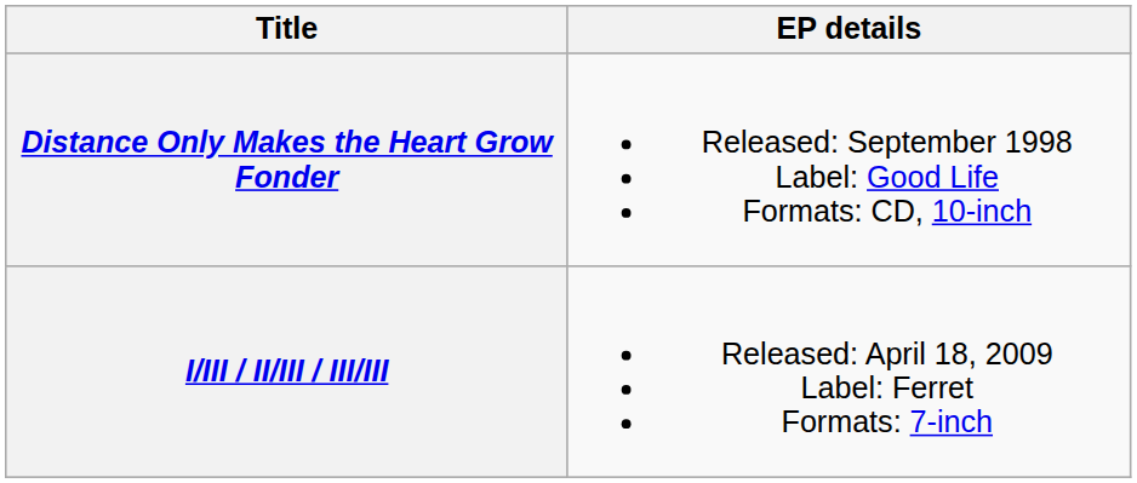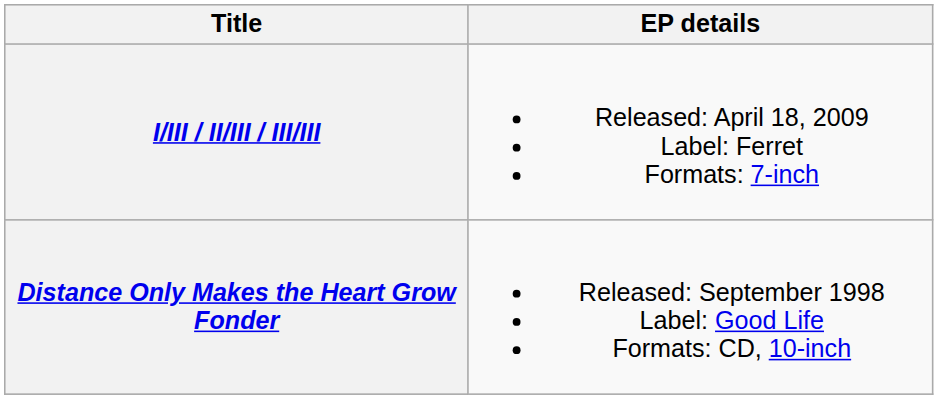rows swapped: Distance Only Makes the Heart Grow Fonder <-> I/III / II/III / III/III
